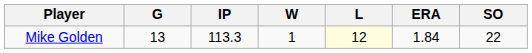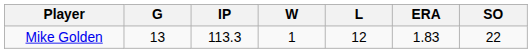Mike Golden | L: lightyellow background -> no background
Mike Golden | ERA: 1.84 -> 1.83
